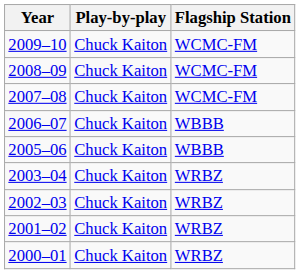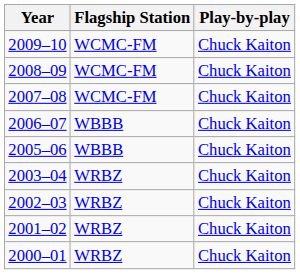columns swapped: Flagship Station <-> Play-by-play
